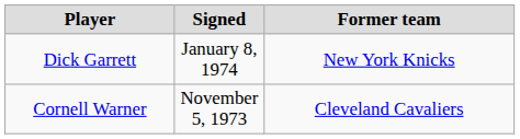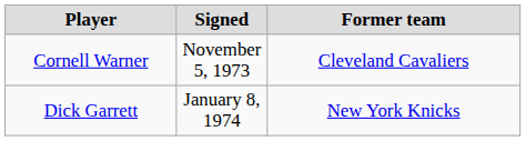rows swapped: Cornell Warner <-> Dick Garrett
